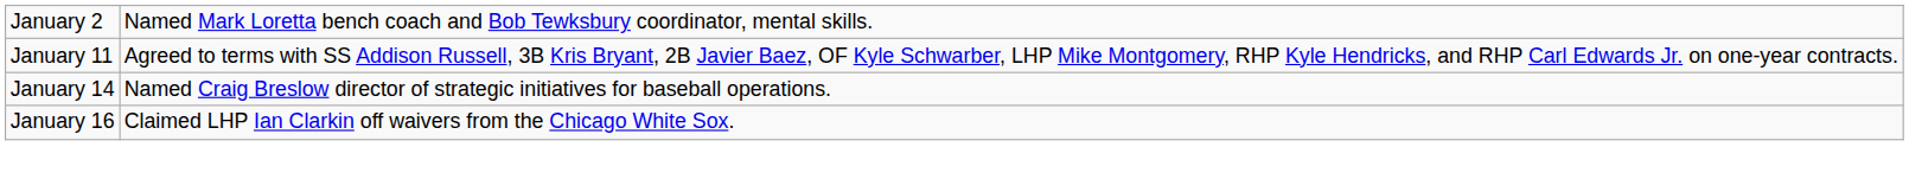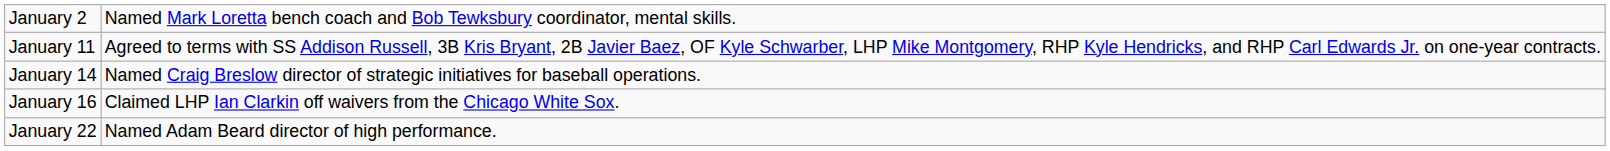+ row: January 22 | Named Adam Beard director of high performance.
